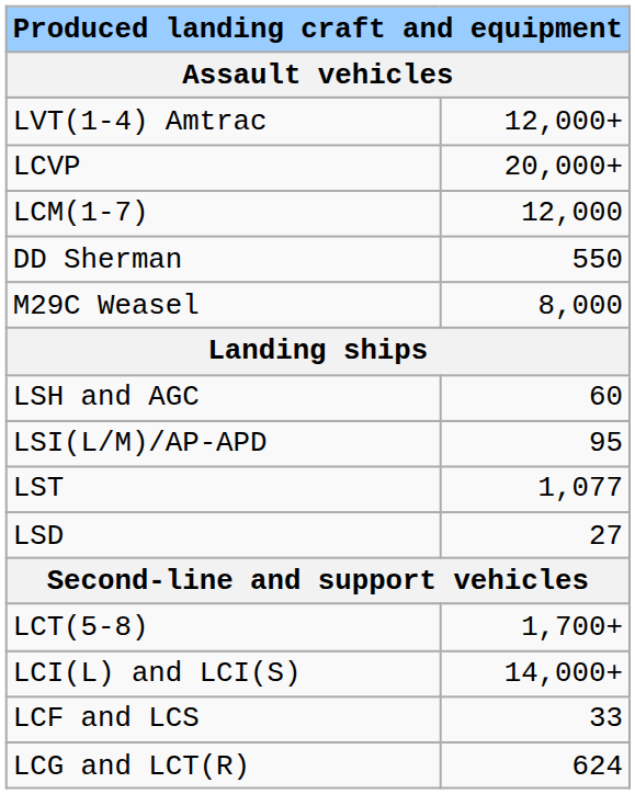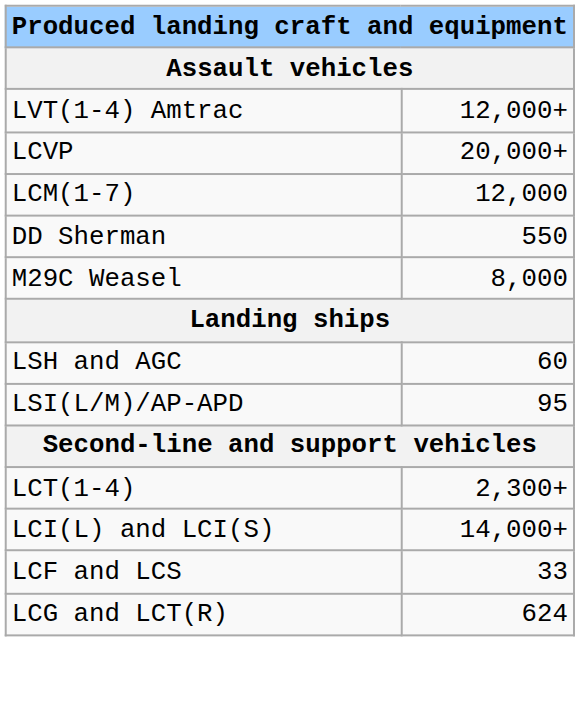- row: LST | 1,077
- row: LSD | 27
+ row: LCT(1-4) | 2,300+
- row: LCT(5-8) | 1,700+
